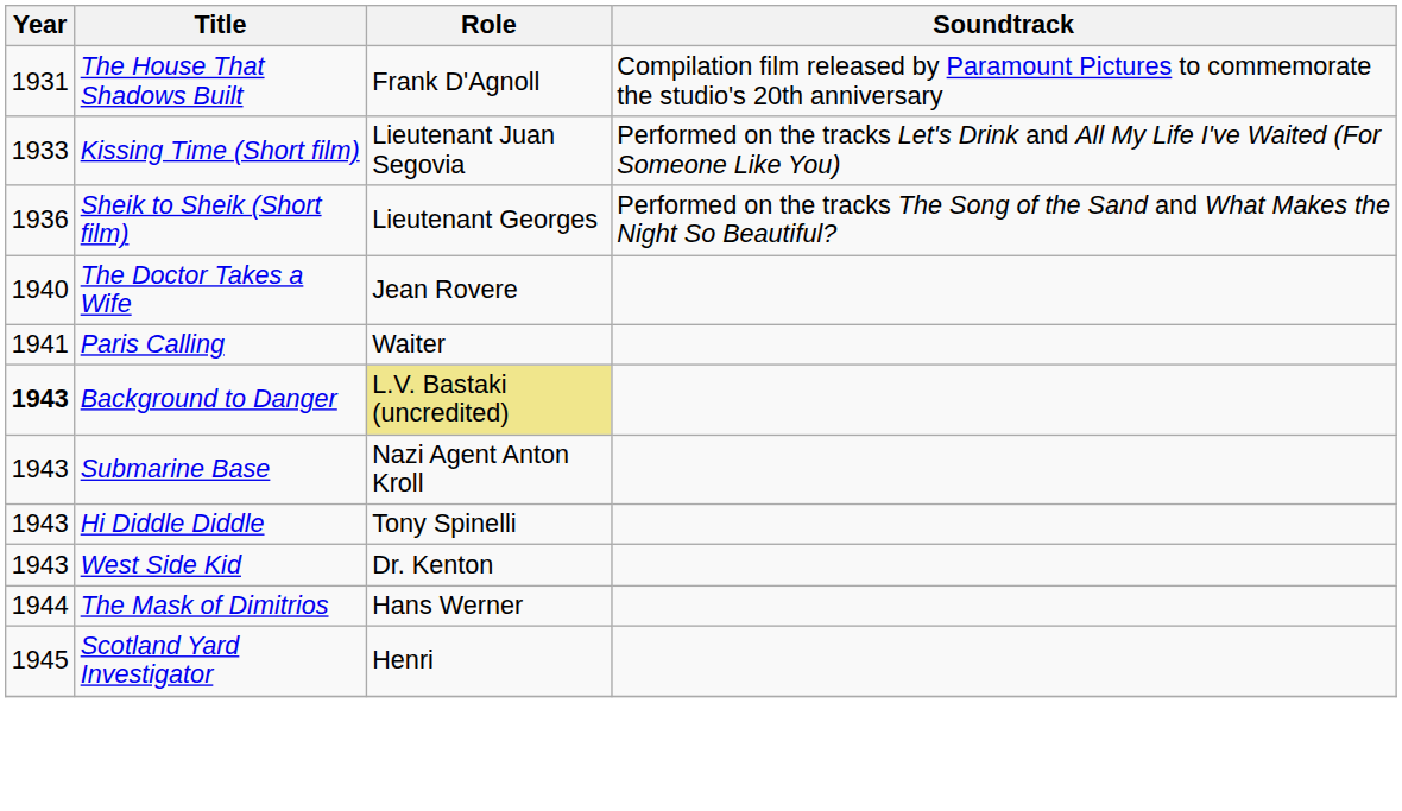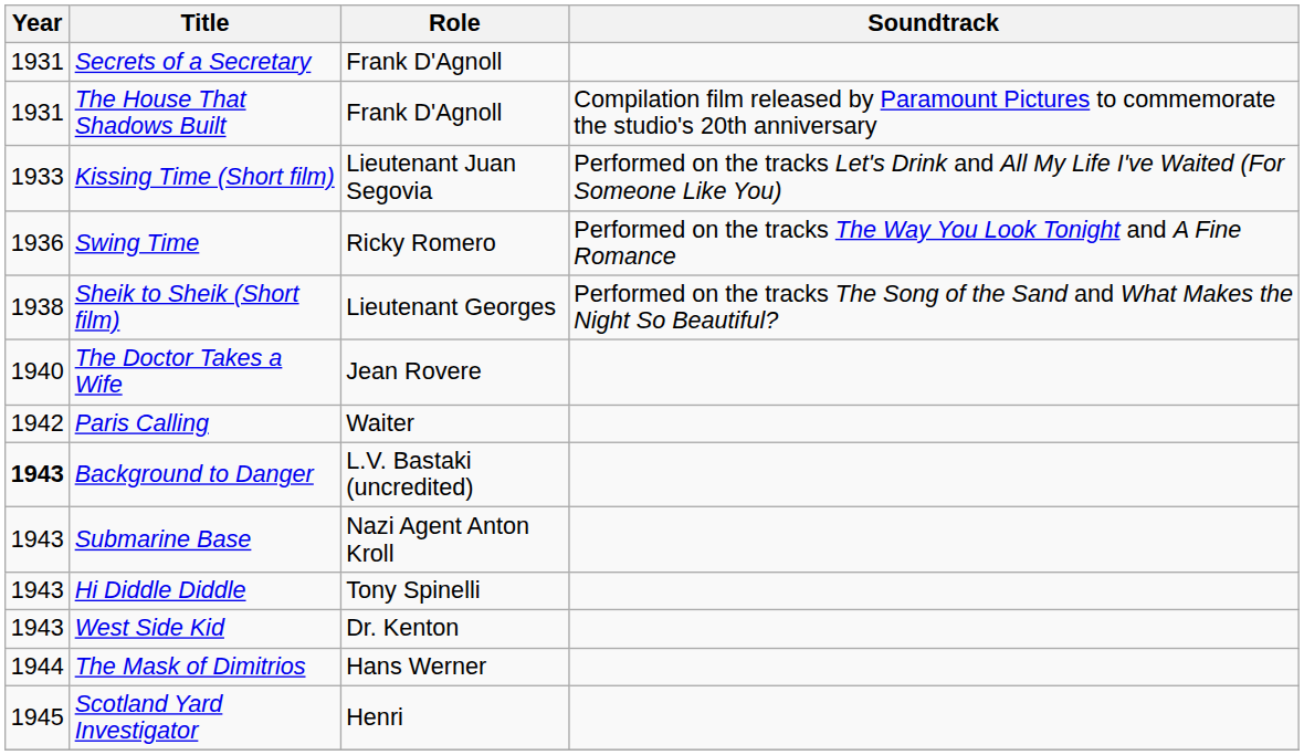+ row: 1931 | Secrets of a Secretary | Frank D'Agnoll
+ row: 1936 | Swing Time | Ricky Romero | Performed on the tracks The Way You Look Tonight and A Fine Romance
Sheik to Sheik (Short film) | Year: 1936 -> 1938
Paris Calling | Year: 1941 -> 1942
Background to Danger | Role: khaki background -> no background
